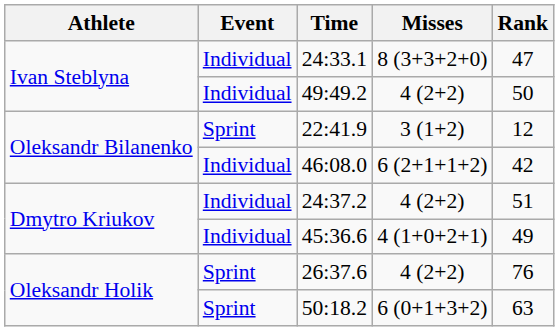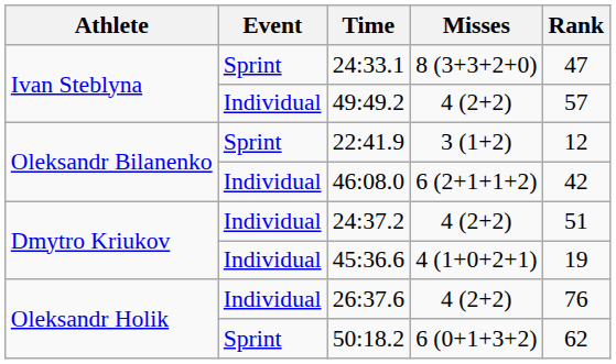24:33.1 | Event: Individual -> Sprint
49:49.2 | Rank: 50 -> 57
45:36.6 | Rank: 49 -> 19
26:37.6 | Event: Sprint -> Individual
50:18.2 | Rank: 63 -> 62
